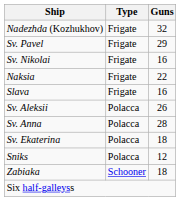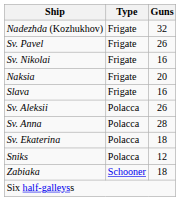Sv. Pavel | Guns: 29 -> 26
Naksia | Guns: 22 -> 20
